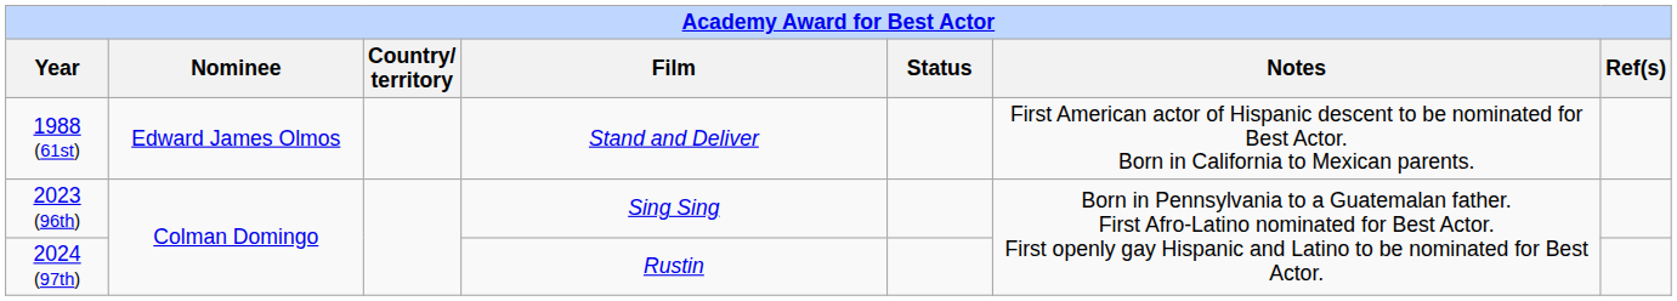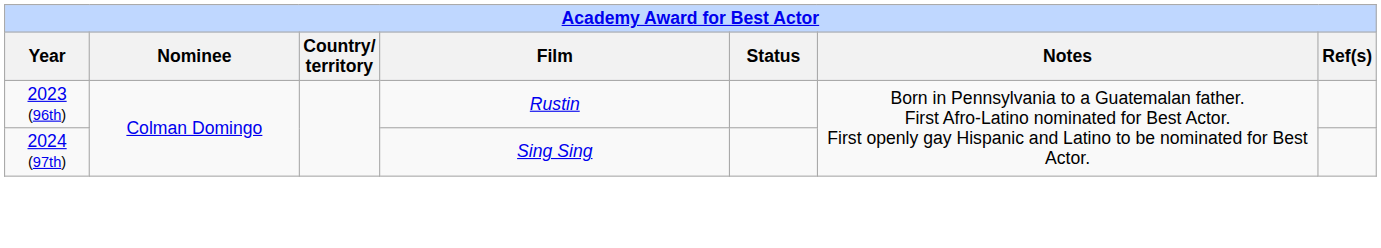- row: 1988 (61st) | Edward James Olmos | Stand and Deliver | First American actor of Hispanic descent to be nominated for Best Actor. Born in California to Mexican parents.
2023 (96th) | Film: Sing Sing -> Rustin
2024 (97th) | Film: Rustin -> Sing Sing
